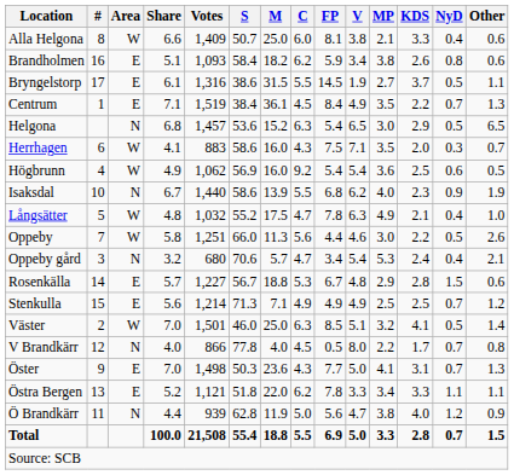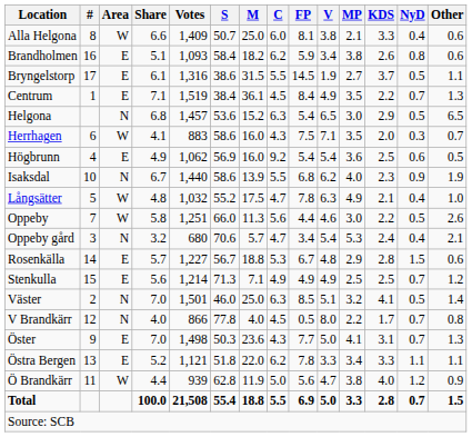Högbrunn | Area: W -> E
Väster | Area: W -> N
Ö Brandkärr | Area: N -> W
